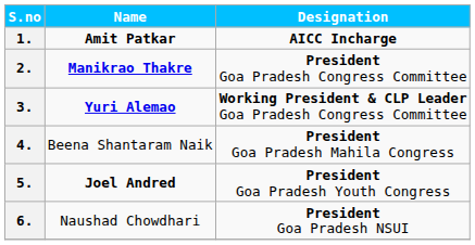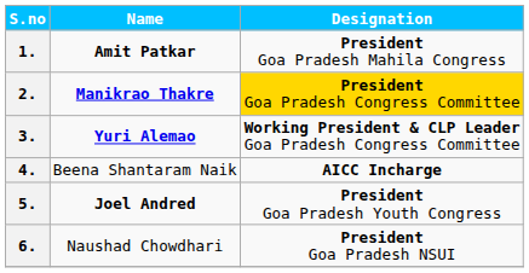1. | Designation: AICC Incharge -> President Goa Pradesh Mahila Congress
2. | Designation: no background -> gold background
4. | Designation: President Goa Pradesh Mahila Congress -> AICC Incharge
